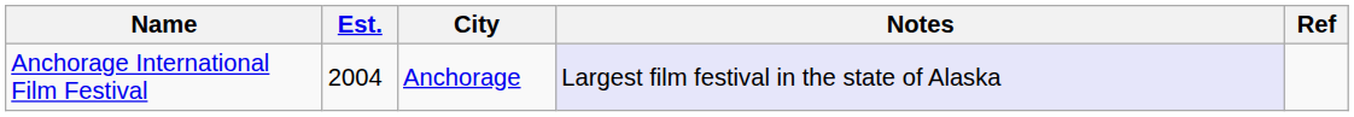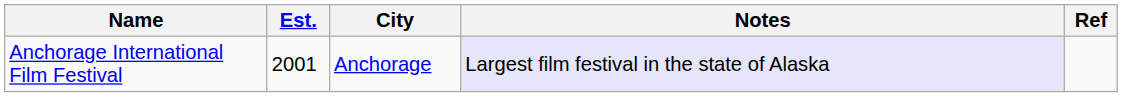Anchorage International Film Festival | Est.: 2004 -> 2001
